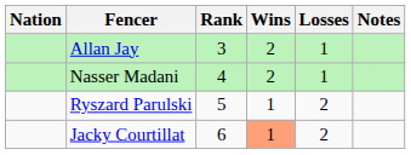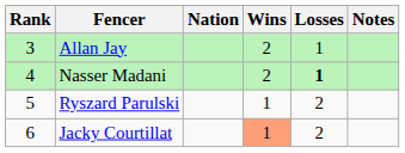columns swapped: Rank <-> Nation
Nasser Madani | Losses: normal -> bold
